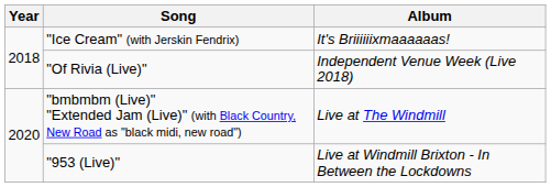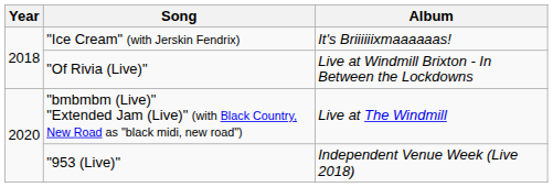"Of Rivia (Live)" | Album: Independent Venue Week (Live 2018) -> Live at Windmill Brixton - In Between the Lockdowns
"953 (Live)" | Album: Live at Windmill Brixton - In Between the Lockdowns -> Independent Venue Week (Live 2018)
